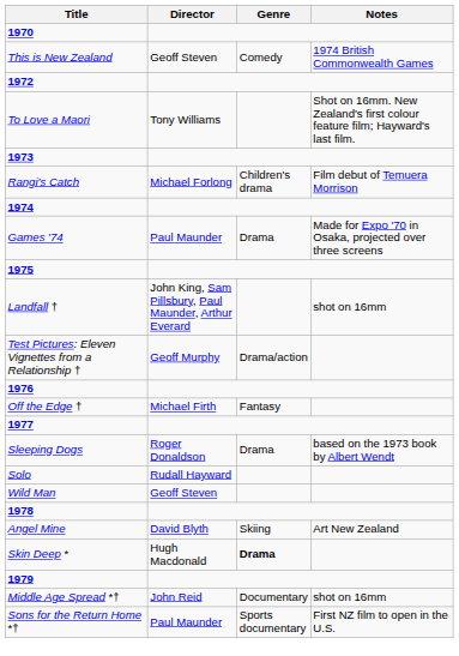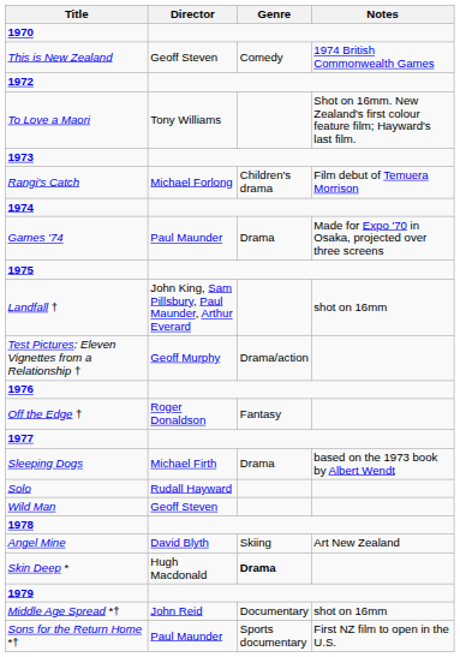Off the Edge † | Director: Michael Firth -> Roger Donaldson
Sleeping Dogs | Director: Roger Donaldson -> Michael Firth
